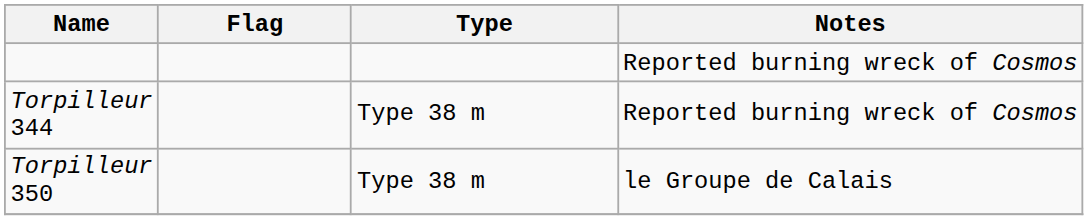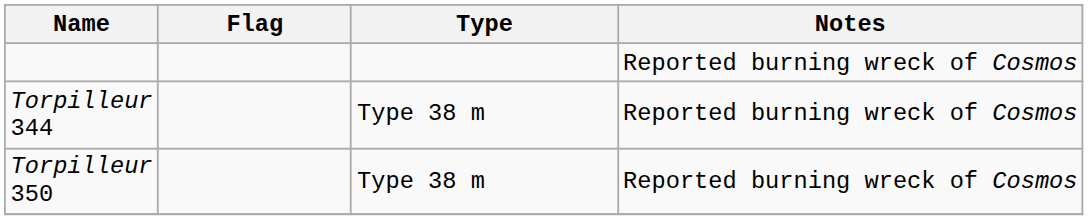Torpilleur 350 | Notes: le Groupe de Calais -> Reported burning wreck of Cosmos
